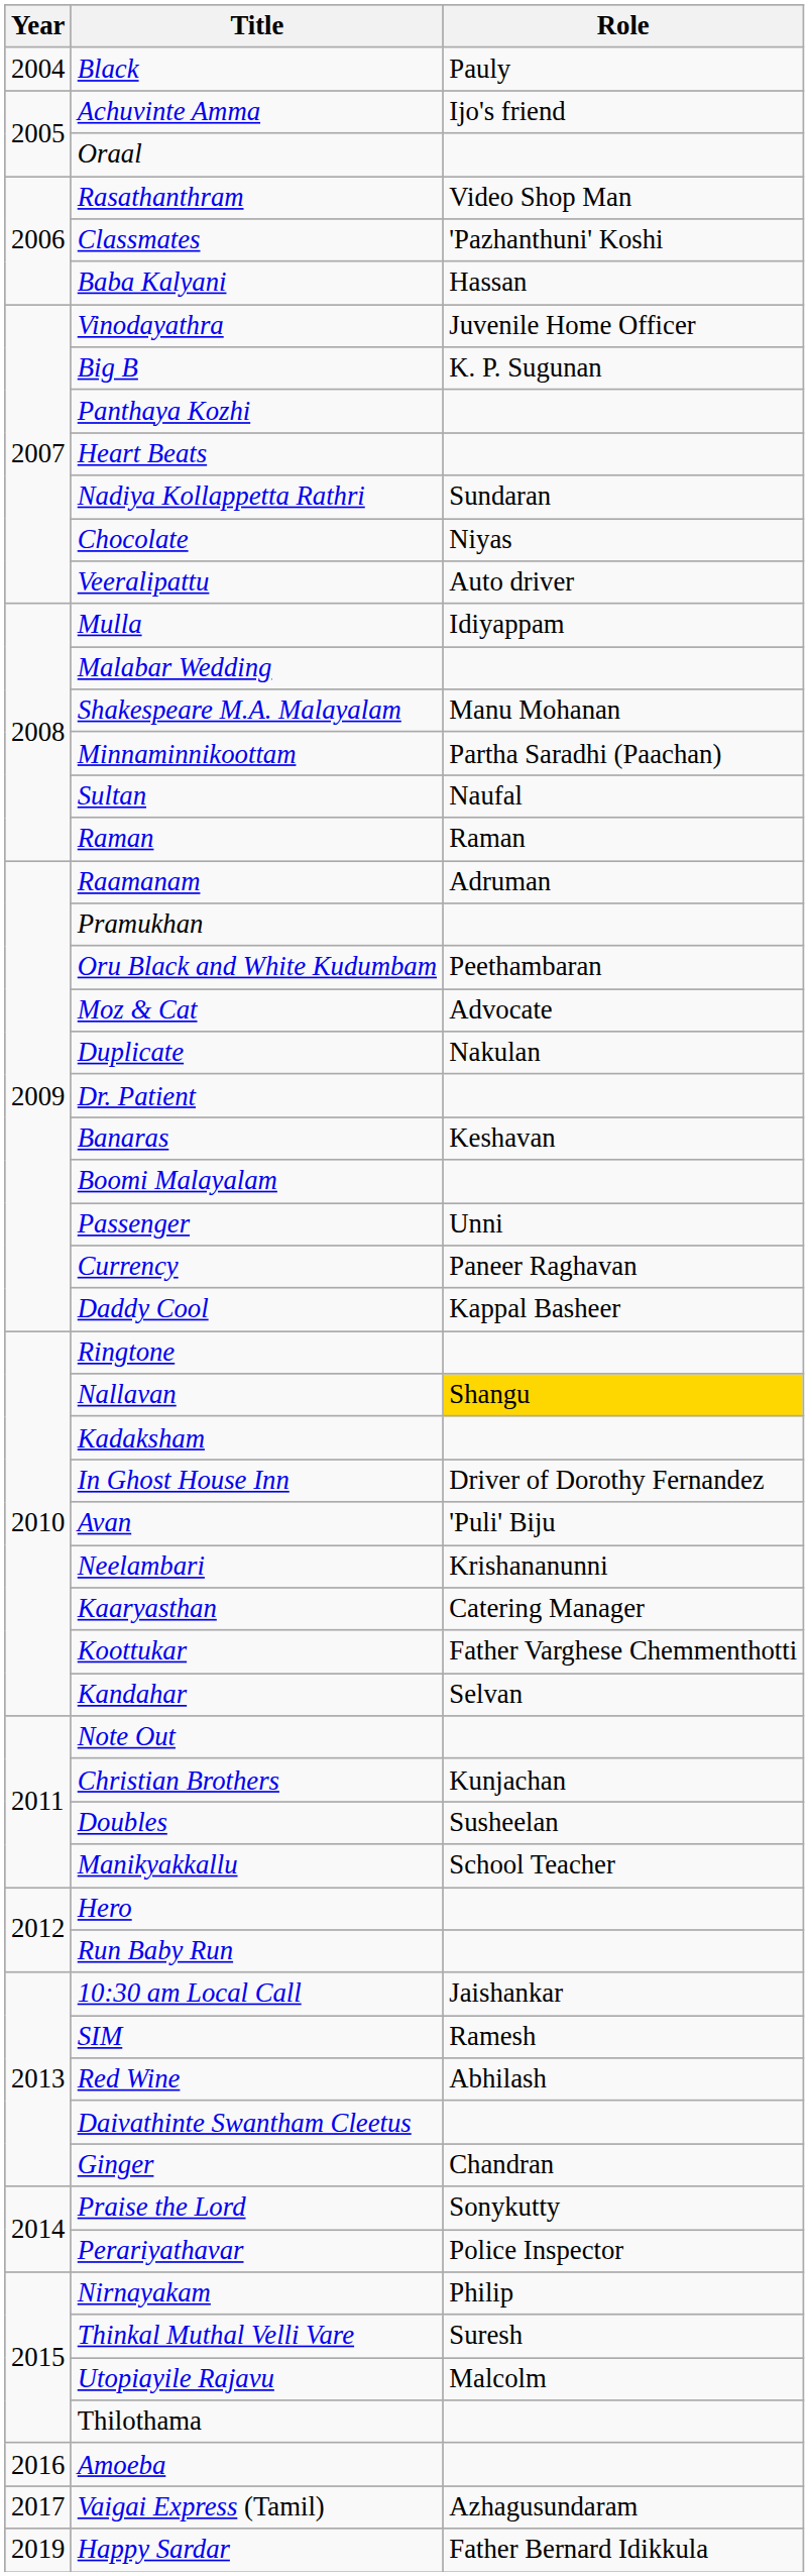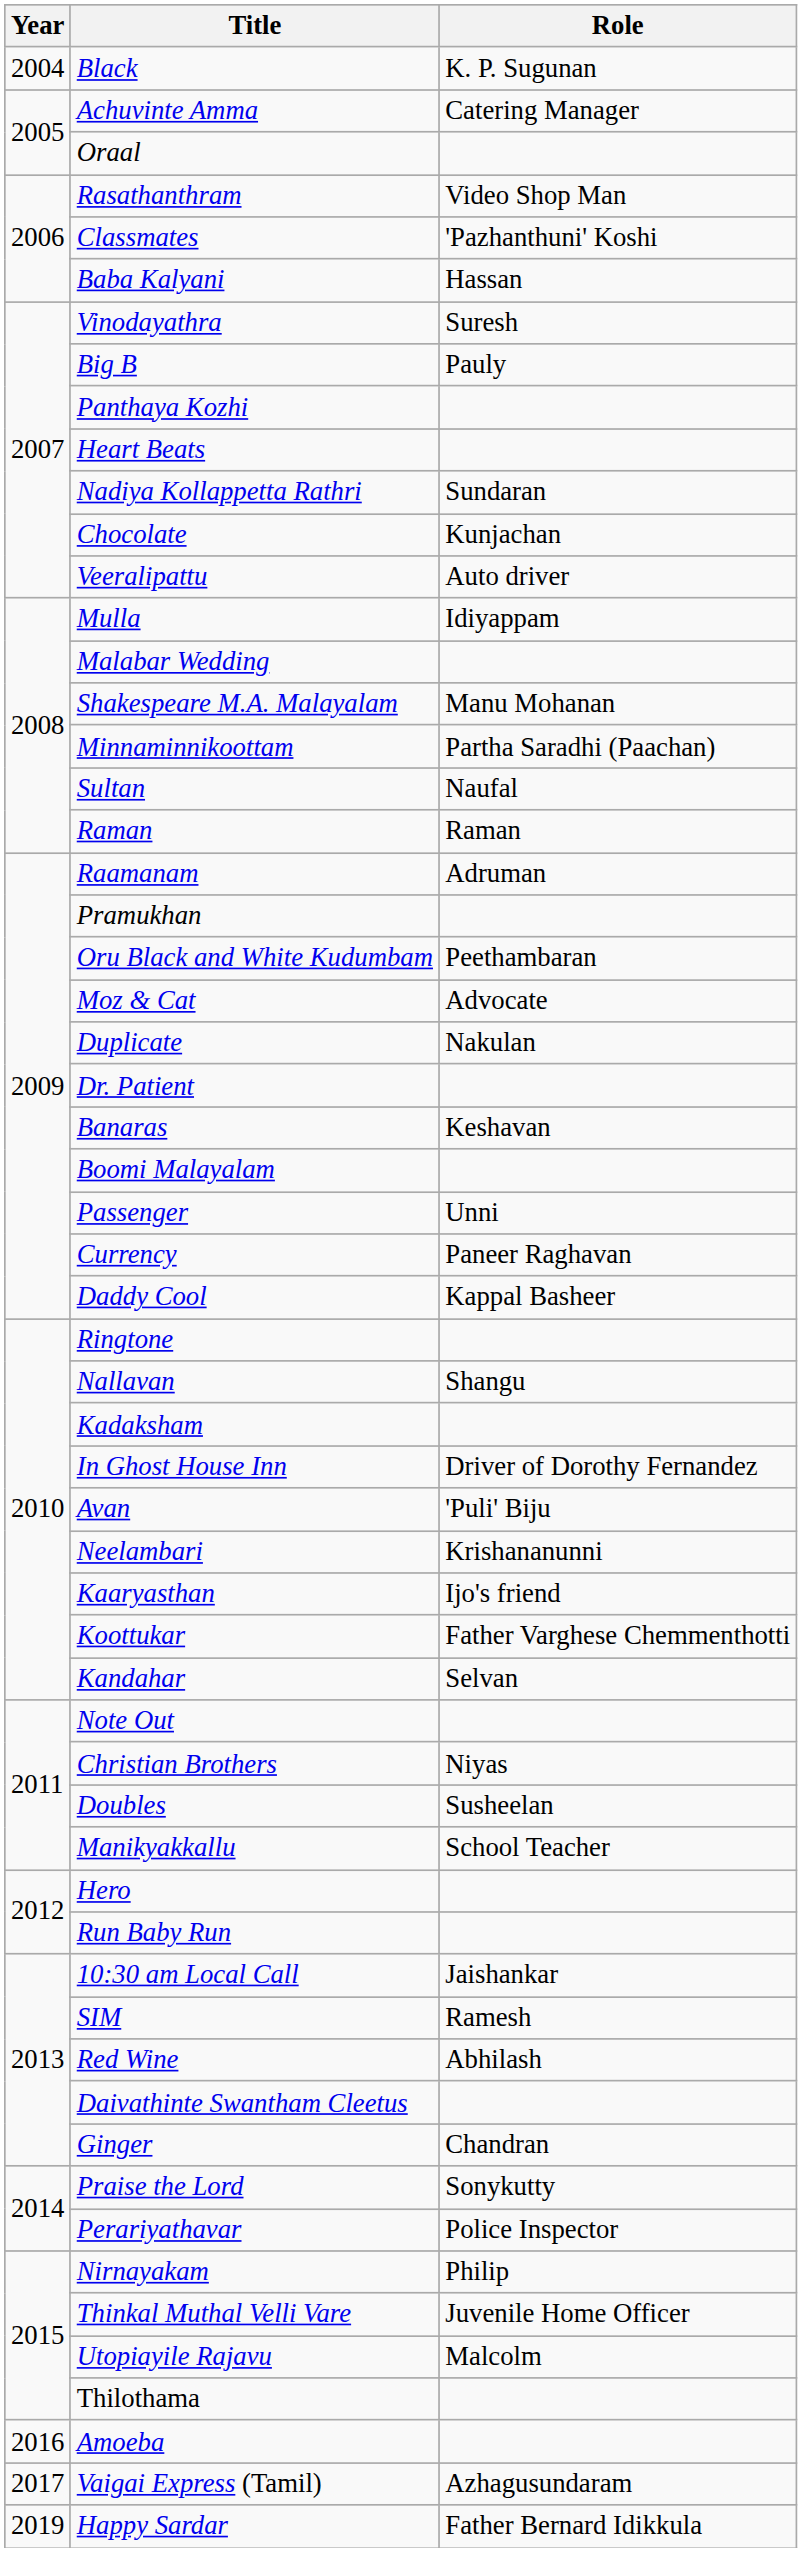Black | Role: Pauly -> K. P. Sugunan
Achuvinte Amma | Role: Ijo's friend -> Catering Manager
Vinodayathra | Role: Juvenile Home Officer -> Suresh
Big B | Role: K. P. Sugunan -> Pauly
Chocolate | Role: Niyas -> Kunjachan
Nallavan | Role: gold background -> no background
Kaaryasthan | Role: Catering Manager -> Ijo's friend
Christian Brothers | Role: Kunjachan -> Niyas
Thinkal Muthal Velli Vare | Role: Suresh -> Juvenile Home Officer
